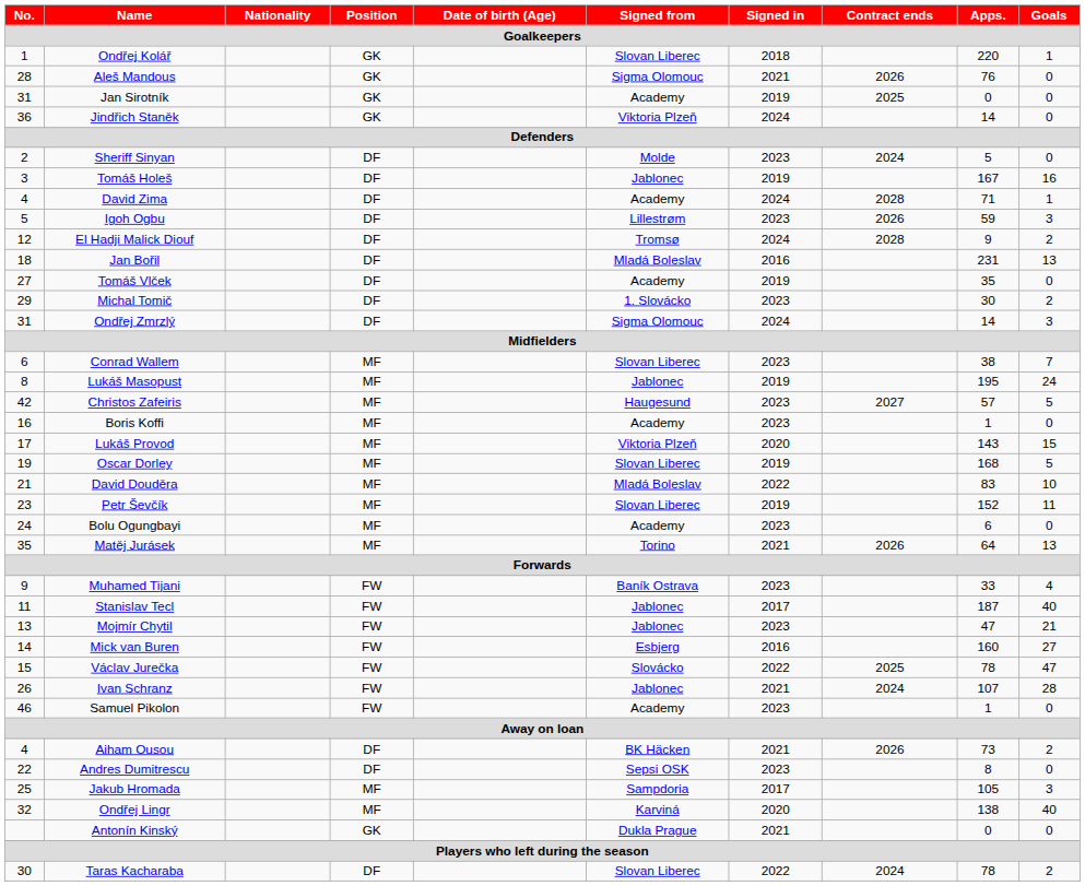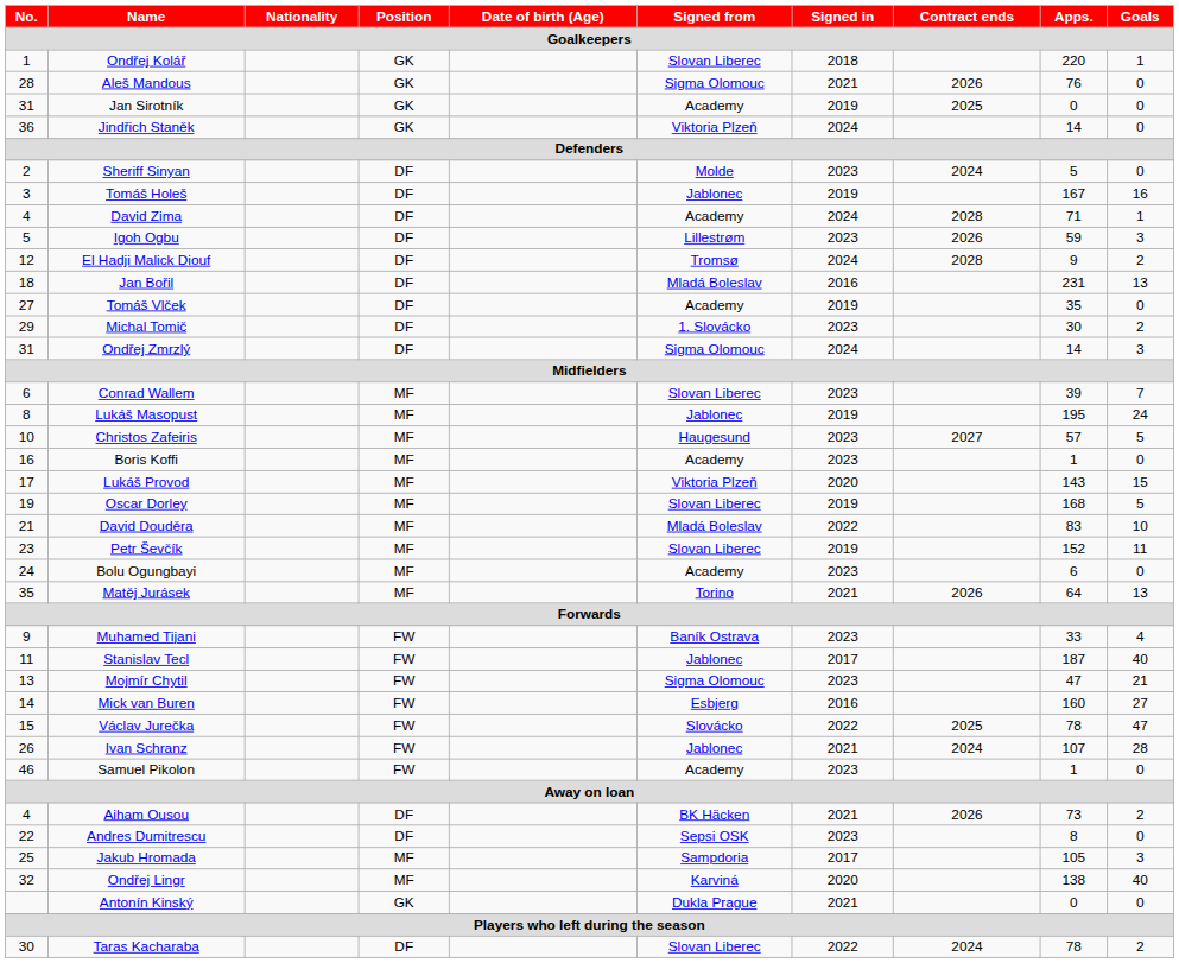Conrad Wallem | Apps.: 38 -> 39
Christos Zafeiris | No.: 42 -> 10
Mojmír Chytil | Signed from: Jablonec -> Sigma Olomouc
